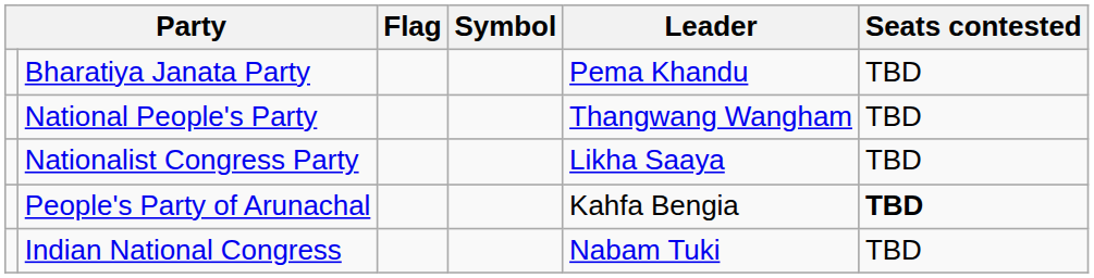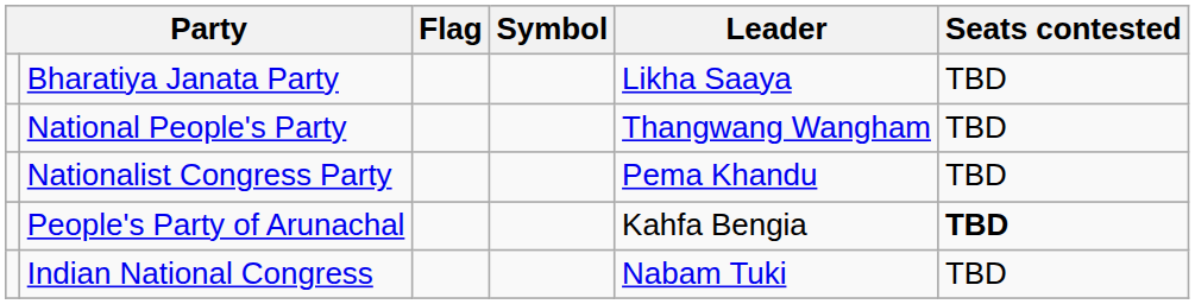Bharatiya Janata Party | Leader: Pema Khandu -> Likha Saaya
Nationalist Congress Party | Leader: Likha Saaya -> Pema Khandu
